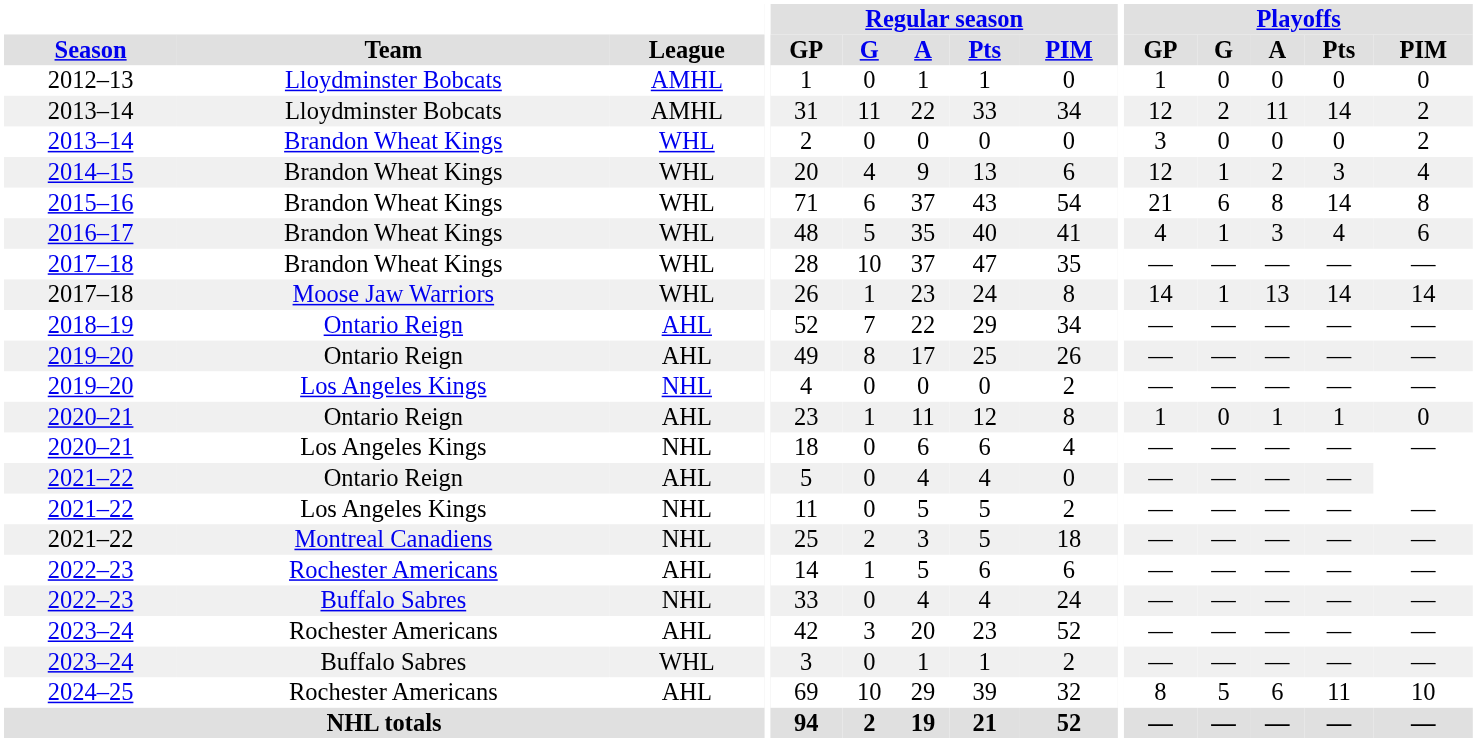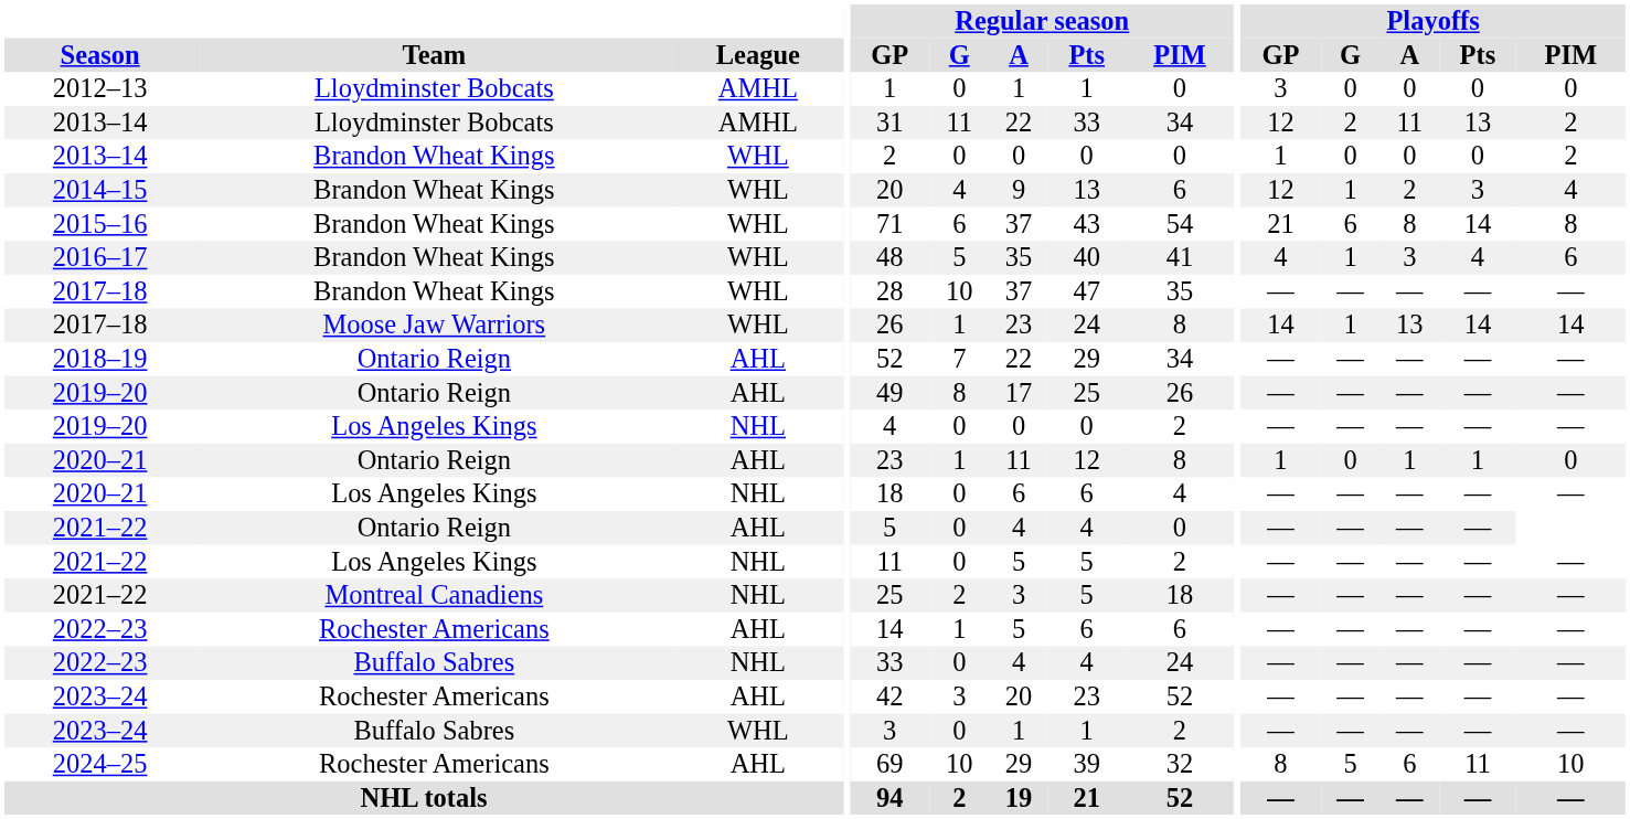2012–13 | Playoffs / GP: 1 -> 3
2013–14 / Lloydminster Bobcats | Playoffs / Pts: 14 -> 13
2013–14 / Brandon Wheat Kings | Playoffs / GP: 3 -> 1
